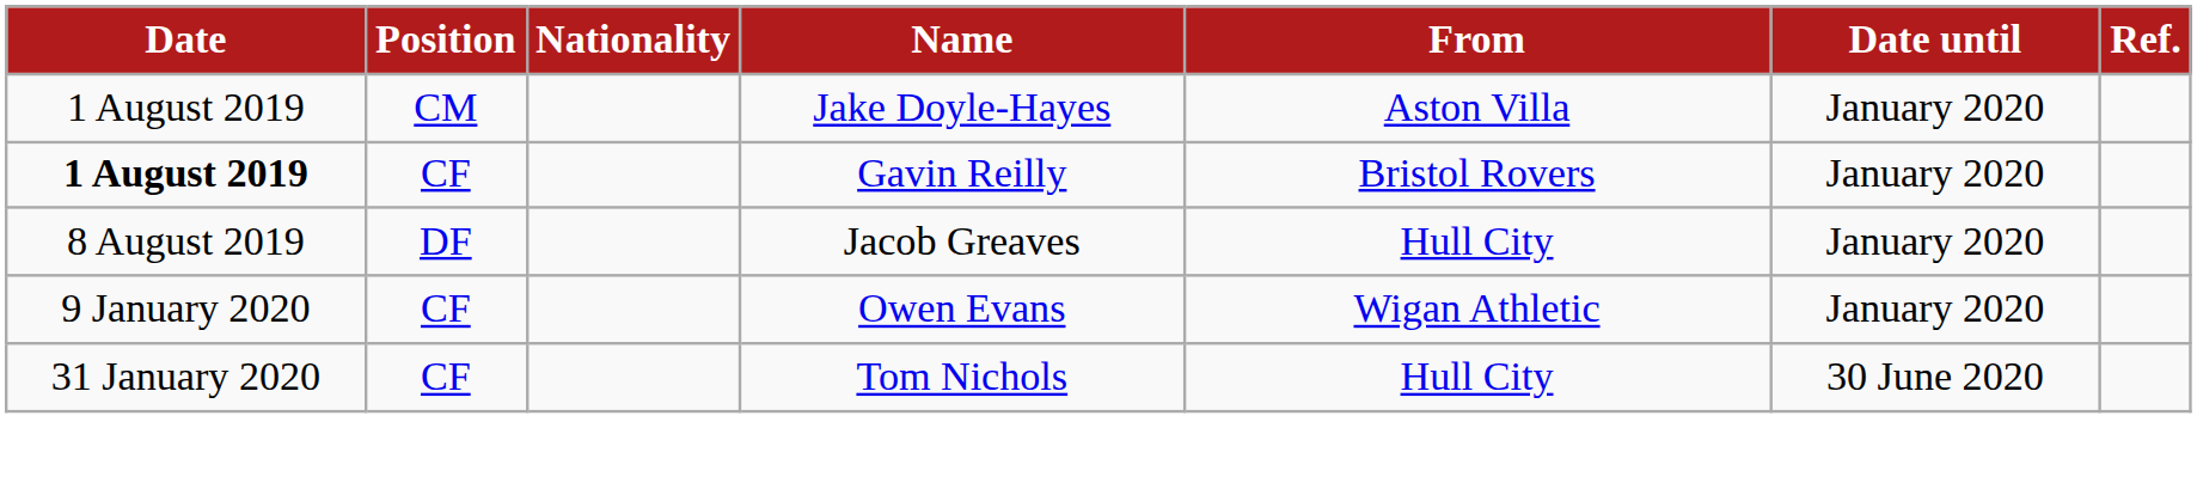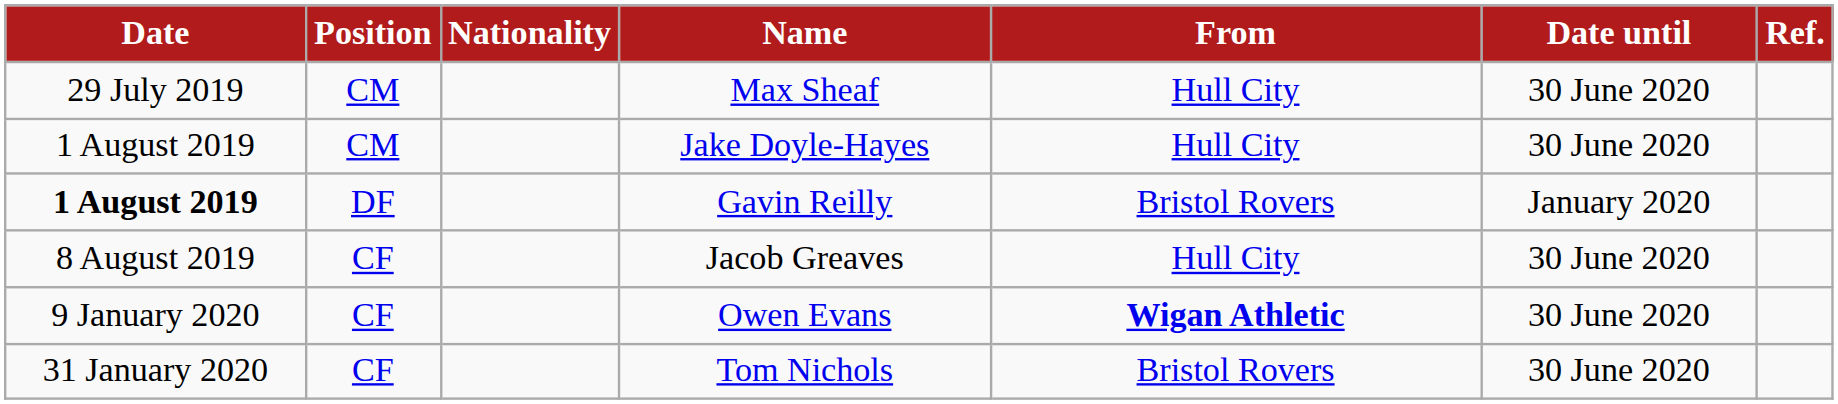+ row: 29 July 2019 | CM | Max Sheaf | Hull City | 30 June 2020
Jake Doyle-Hayes | From: Aston Villa -> Hull City
Jake Doyle-Hayes | Date until: January 2020 -> 30 June 2020
Gavin Reilly | Position: CF -> DF
Jacob Greaves | Position: DF -> CF
Jacob Greaves | Date until: January 2020 -> 30 June 2020
Owen Evans | From: normal -> bold
Owen Evans | Date until: January 2020 -> 30 June 2020
Tom Nichols | From: Hull City -> Bristol Rovers
